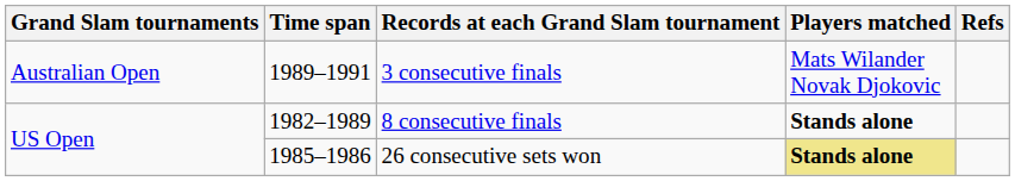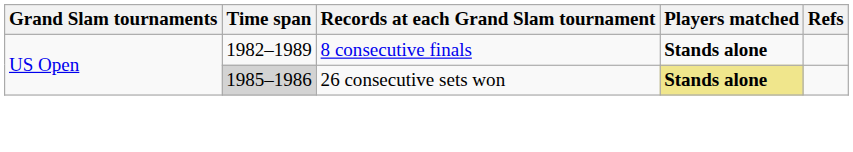- row: Australian Open | 1989–1991 | 3 consecutive finals | Mats Wilander Novak Djokovic
26 consecutive sets won | Time span: no background -> lightgrey background
